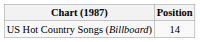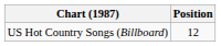US Hot Country Songs (Billboard) | Position: 14 -> 12
